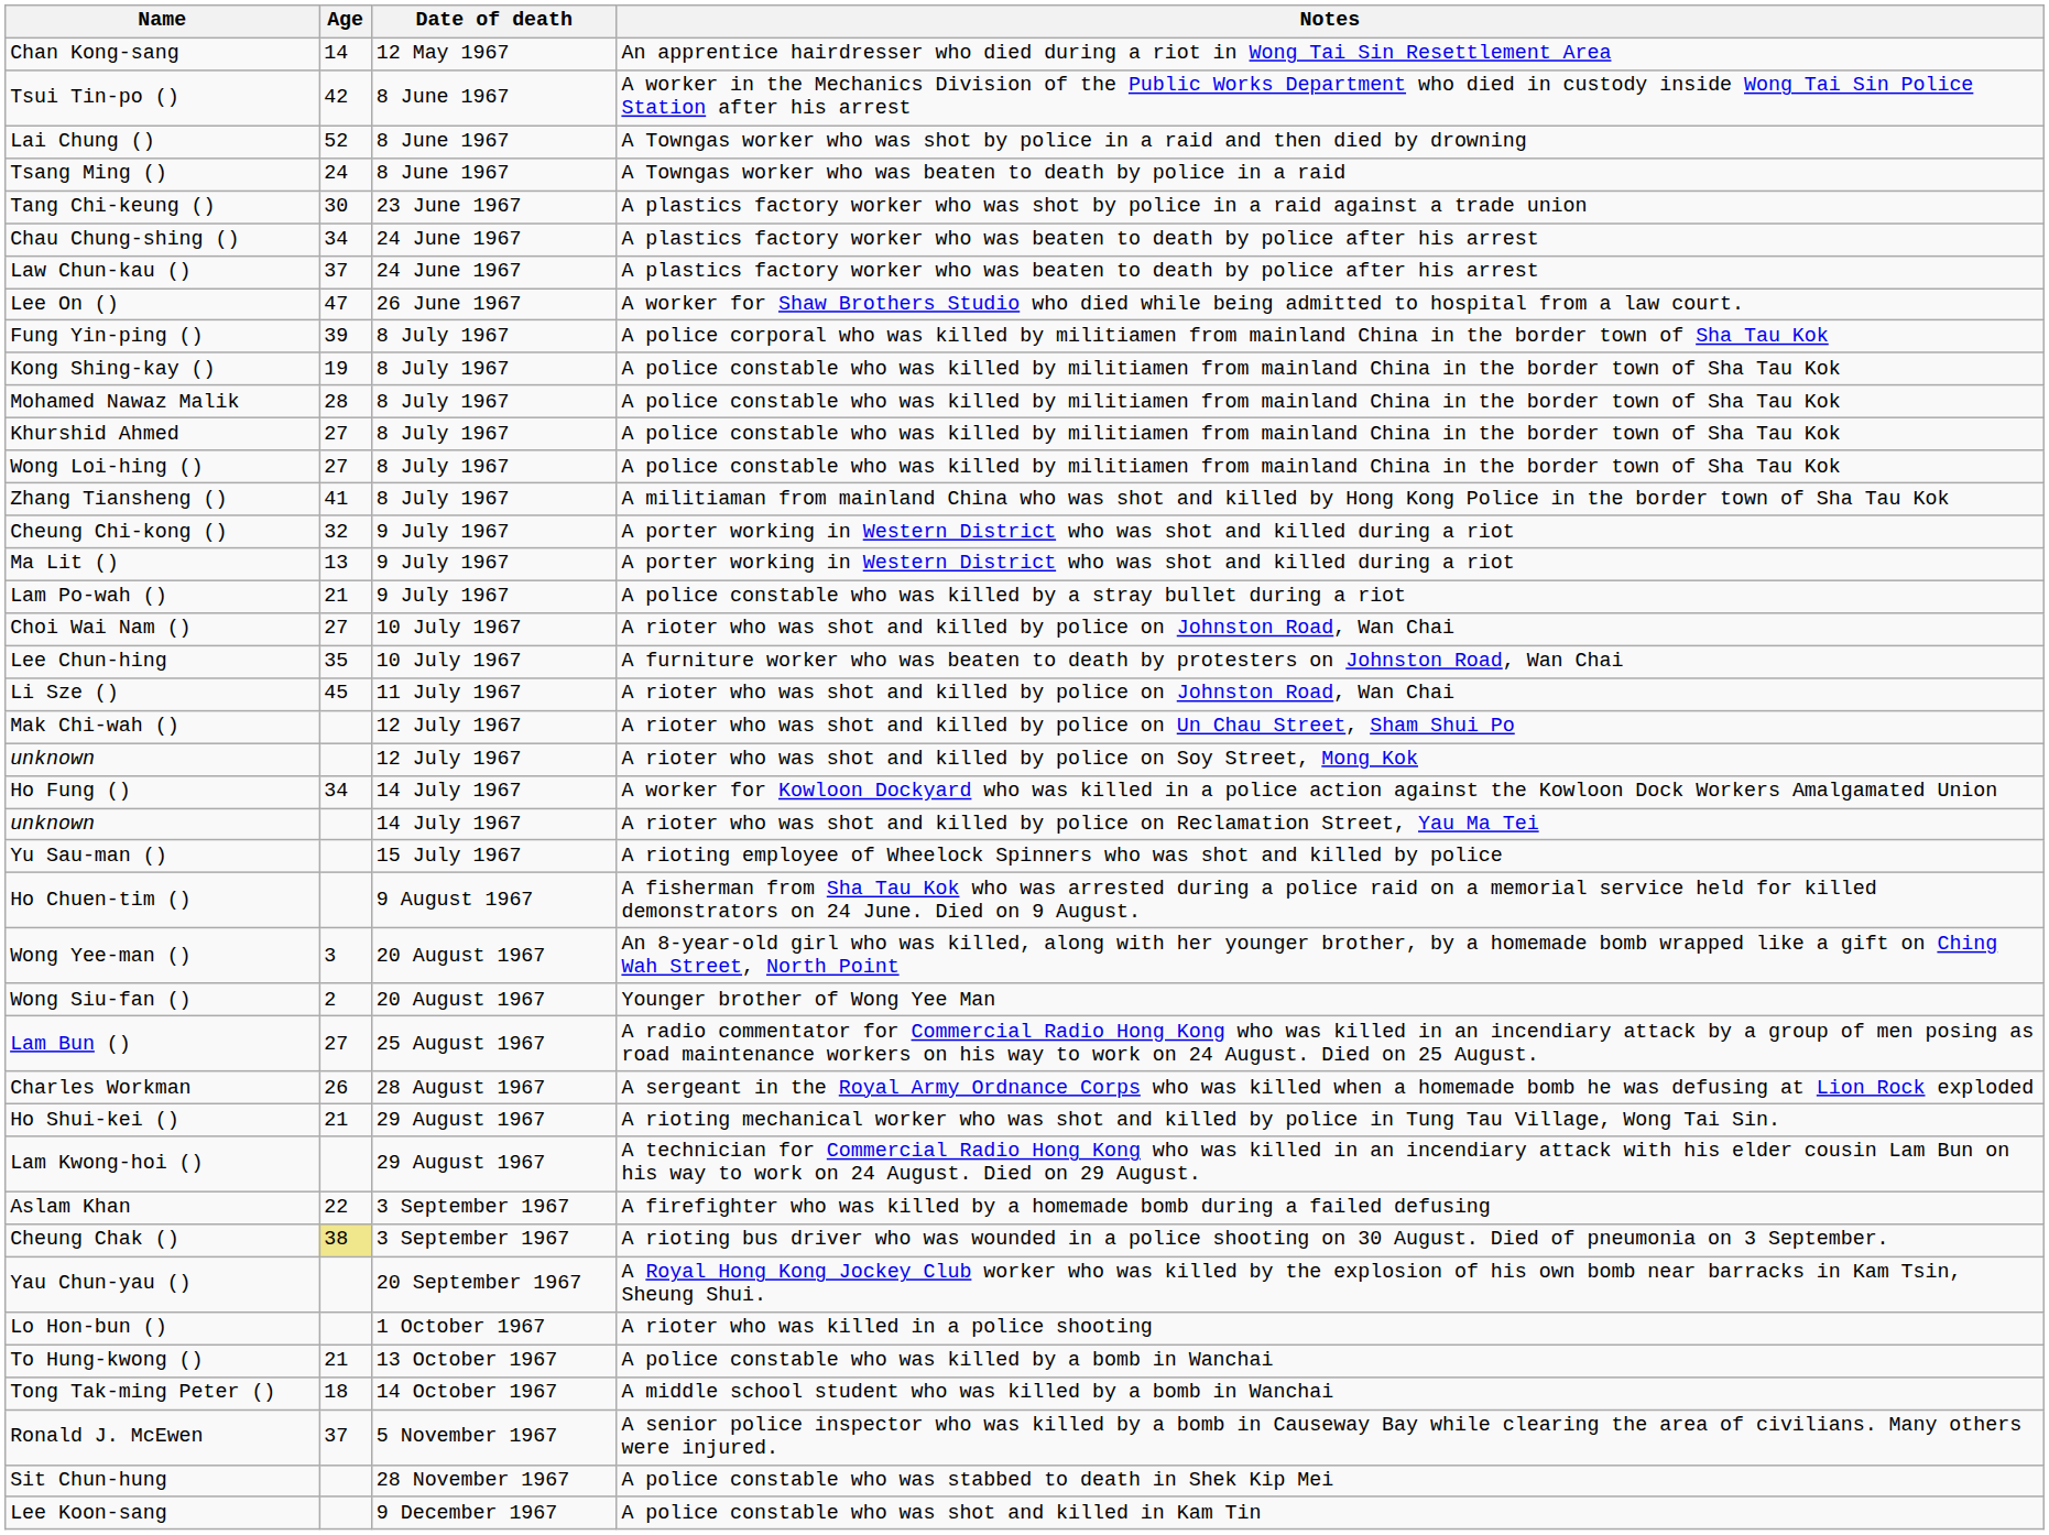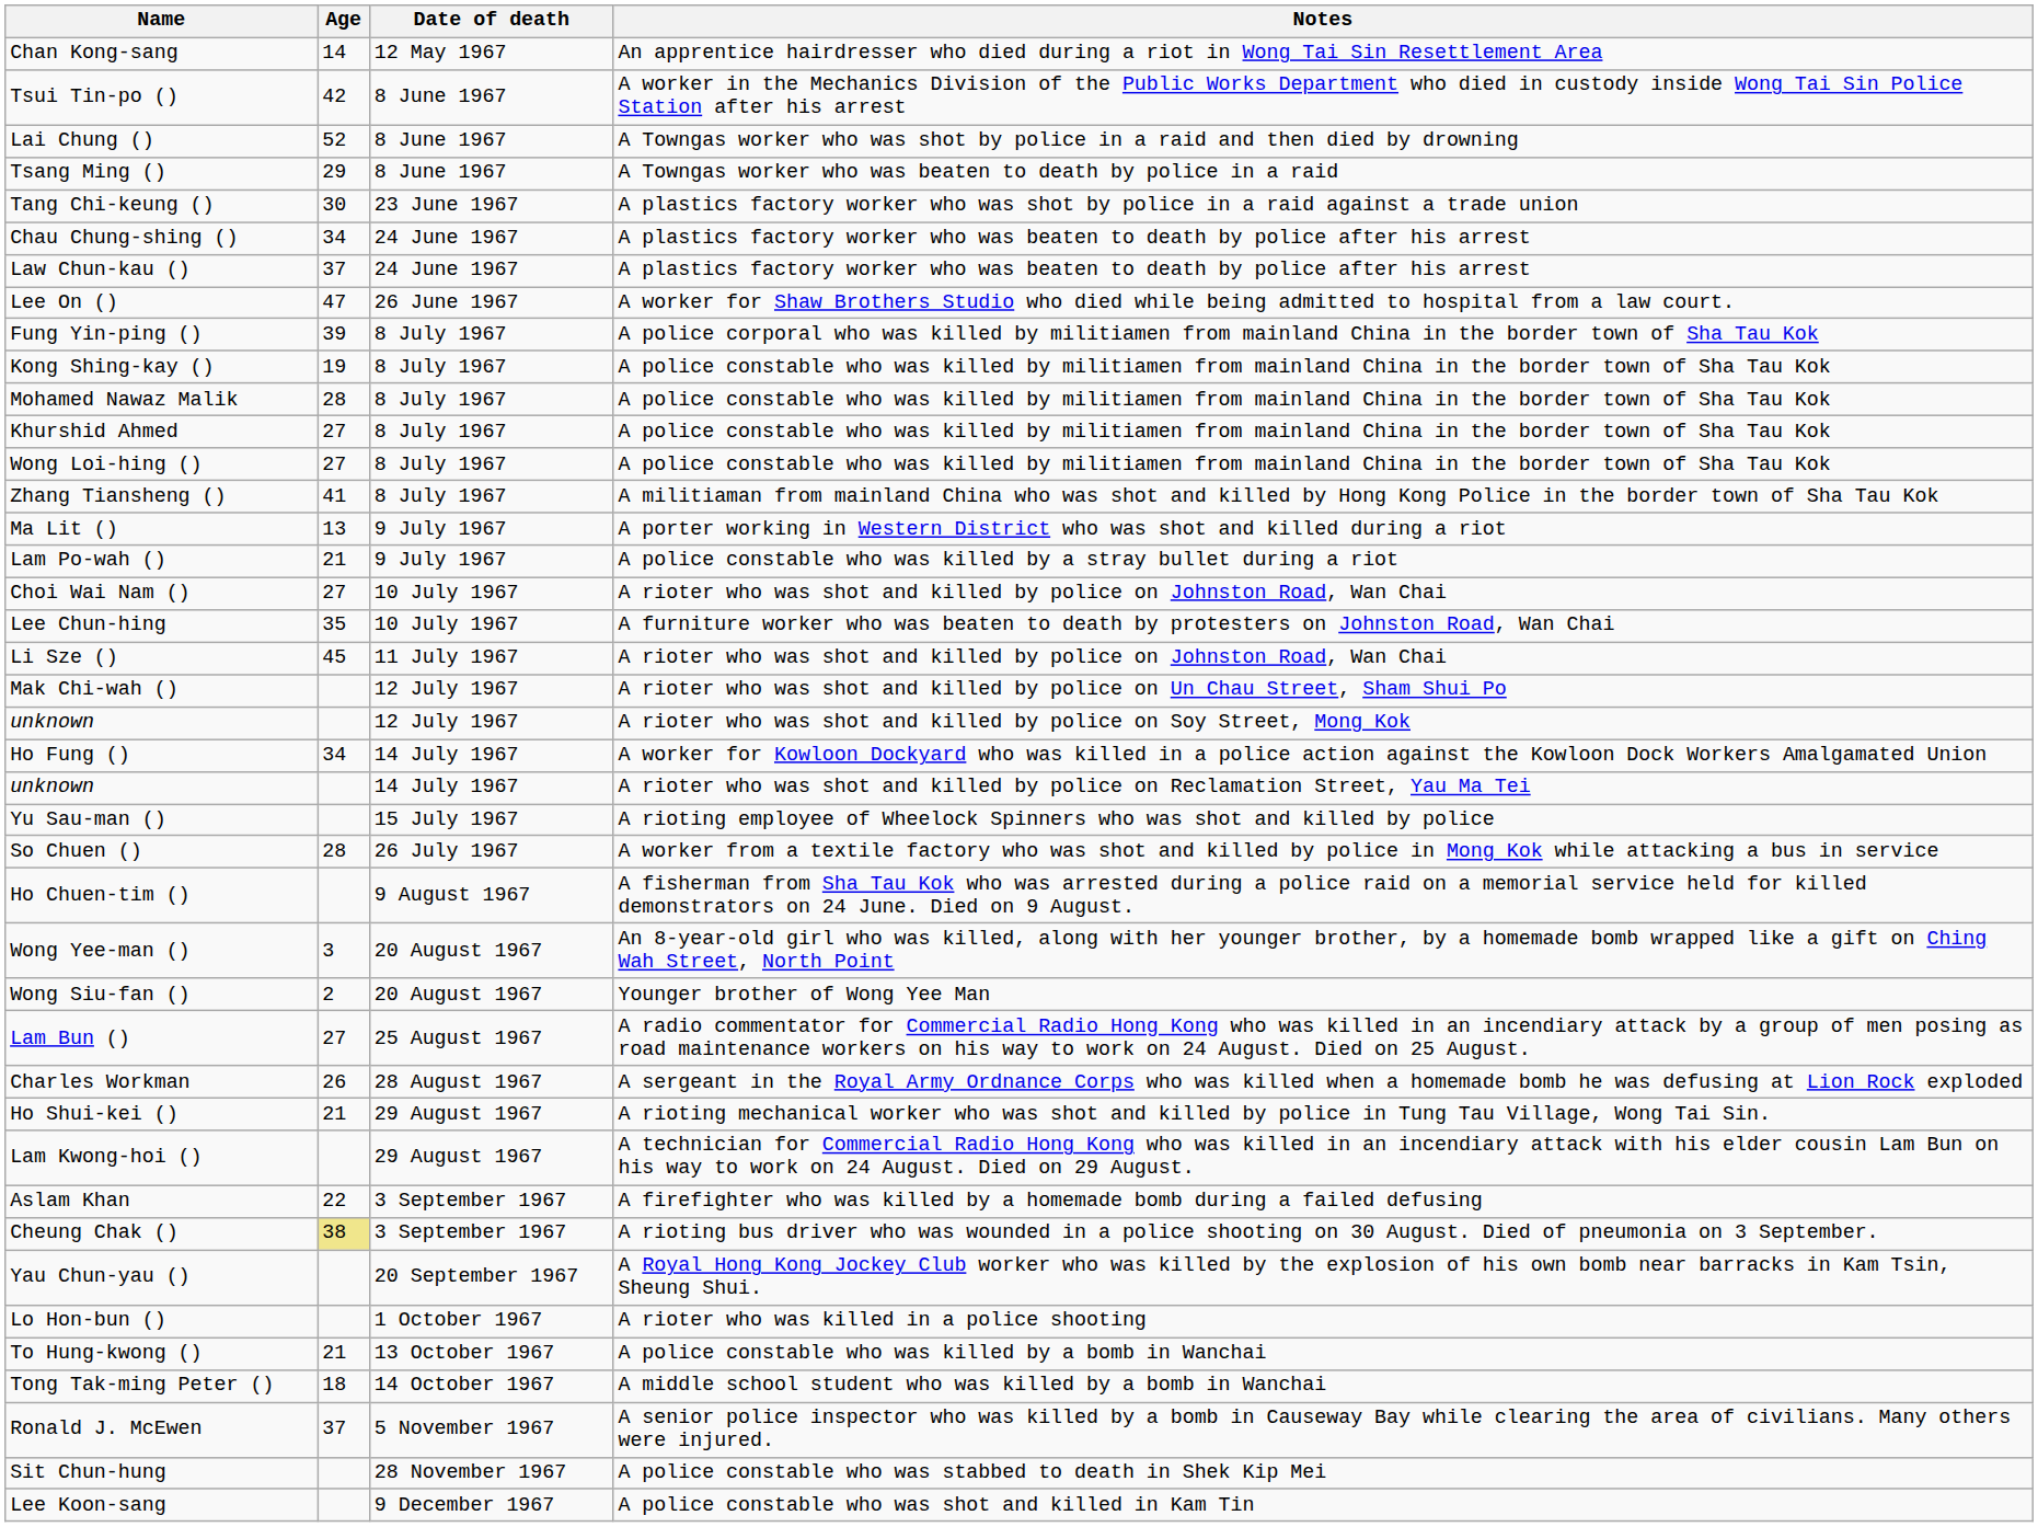Tsang Ming () | Age: 24 -> 29
- row: Cheung Chi-kong () | 32 | 9 July 1967 | A porter working in Western District who was shot and killed during a riot
+ row: So Chuen () | 28 | 26 July 1967 | A worker from a textile factory who was shot and killed by police in Mong Kok while attacking a bus in service
